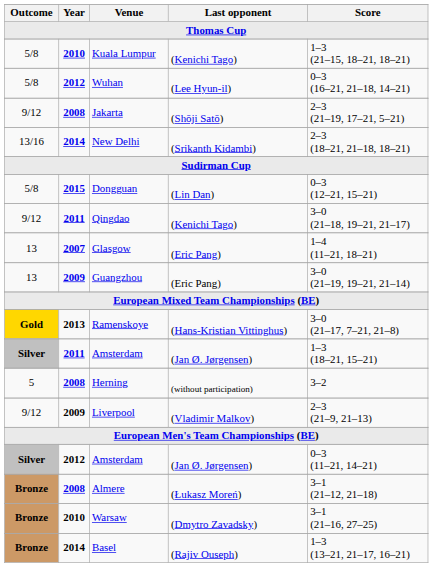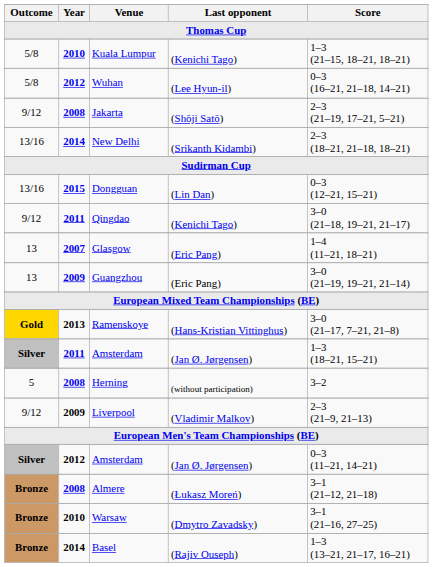Dongguan | Outcome: 5/8 -> 13/16
